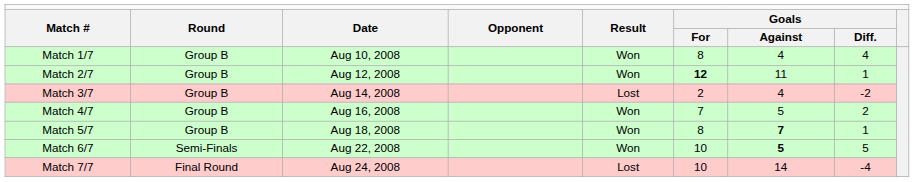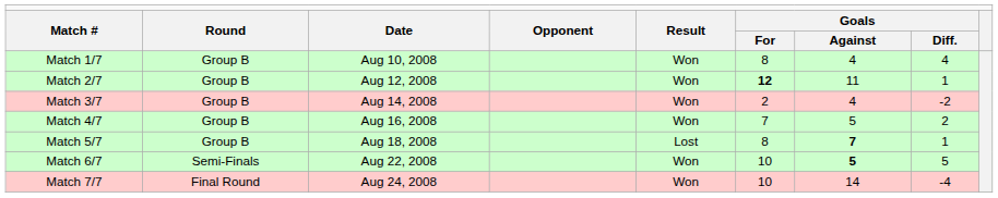Match 3/7 | column 5: Lost -> Won
Match 5/7 | column 5: Won -> Lost
Match 7/7 | column 5: Lost -> Won
